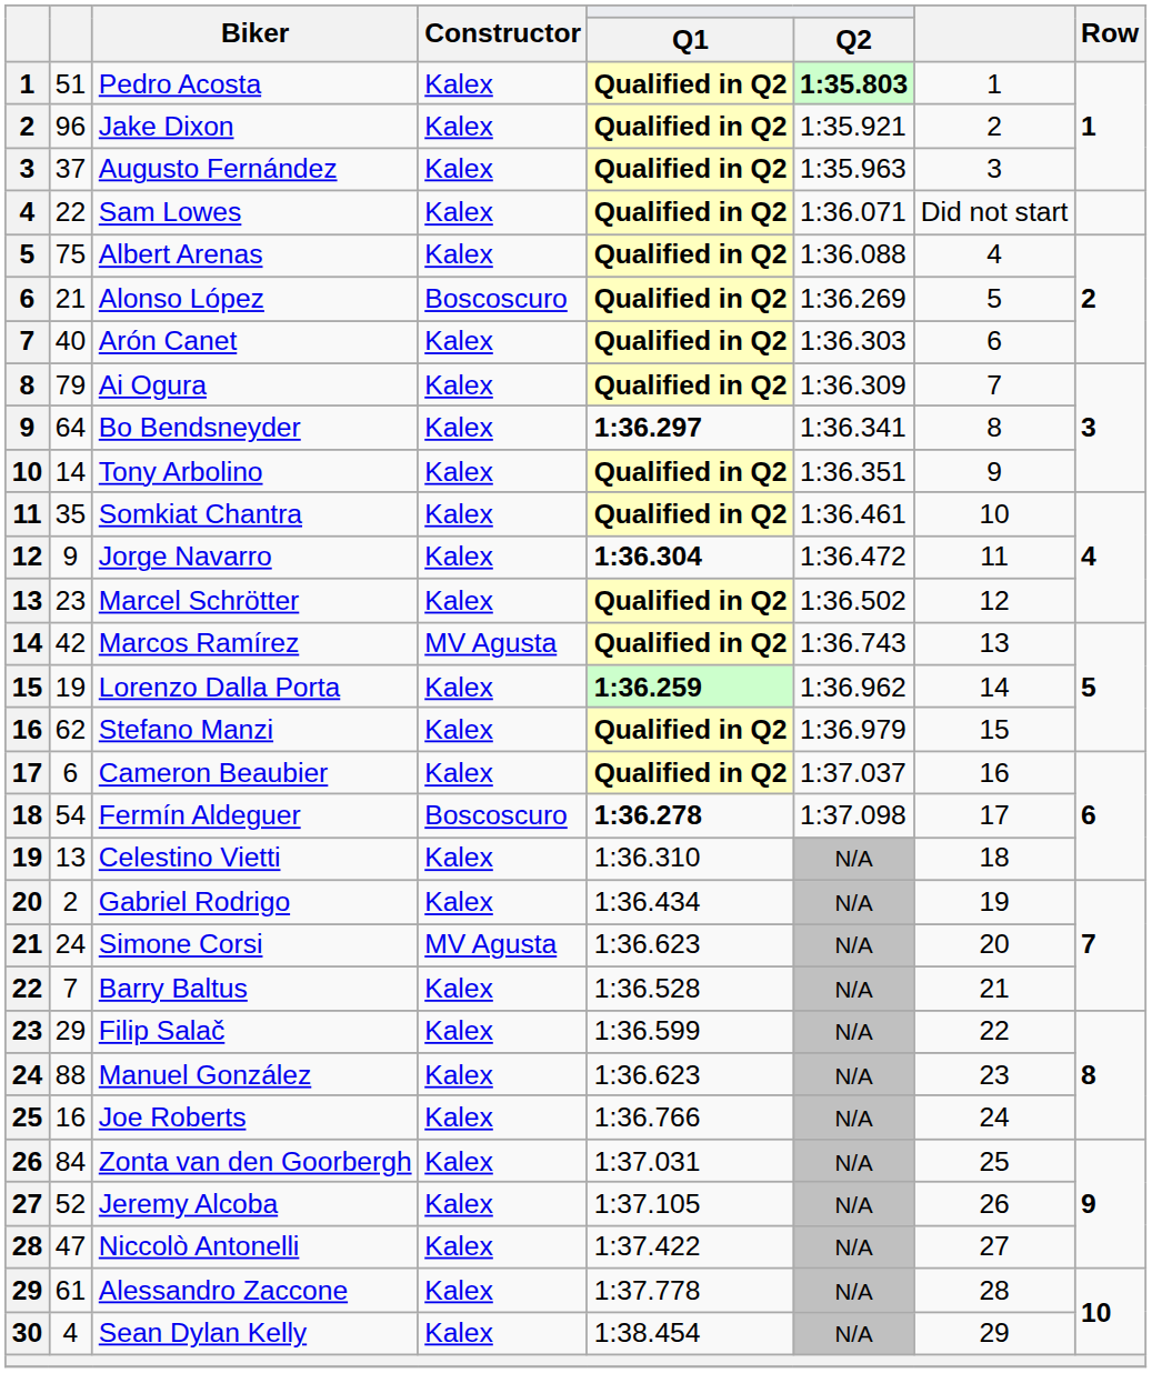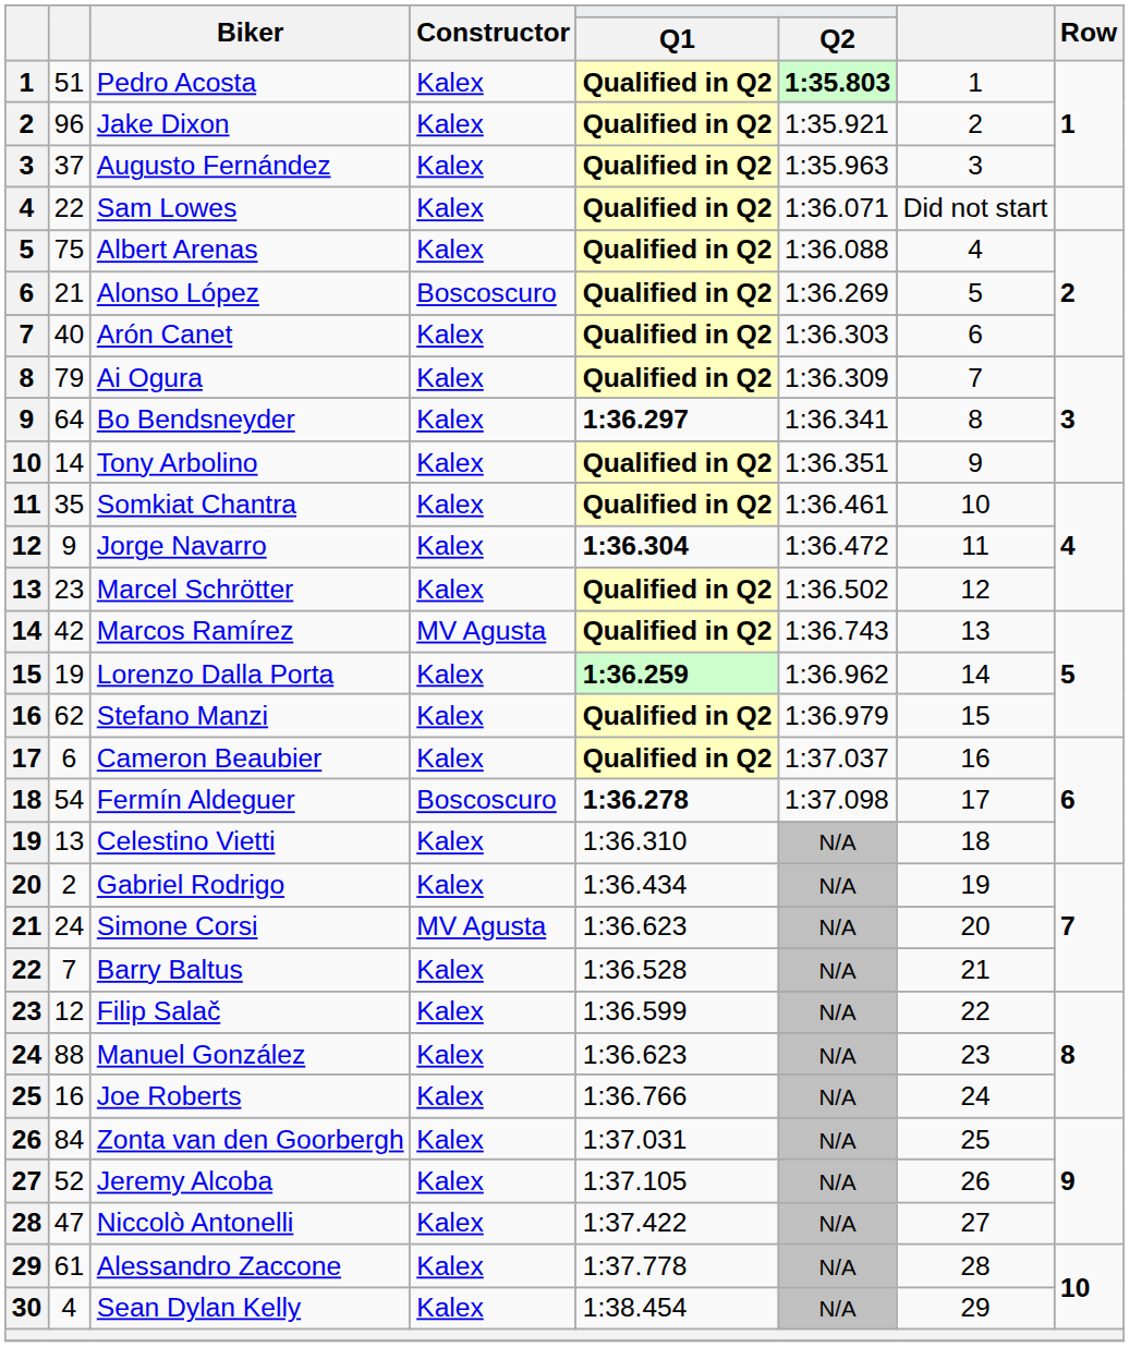Filip Salač | column 2: 29 -> 12
